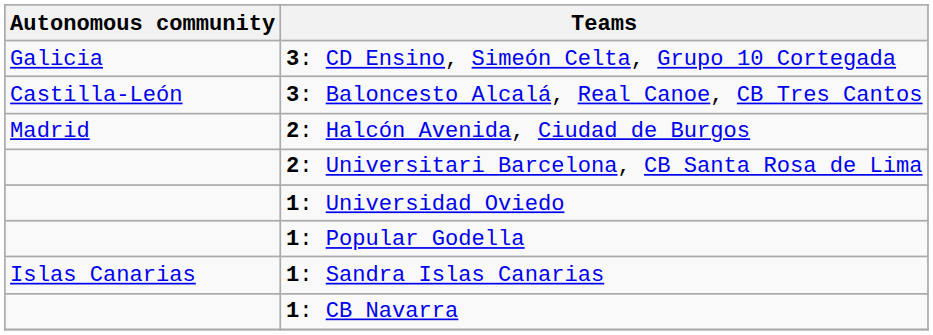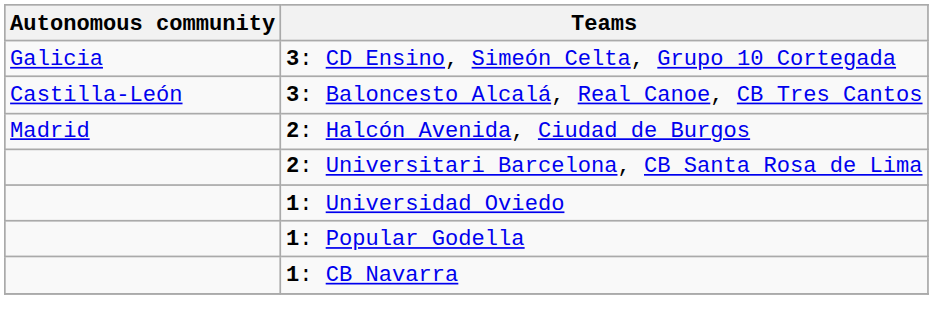- row: Islas Canarias | 1: Sandra Islas Canarias
